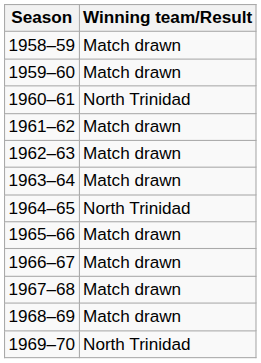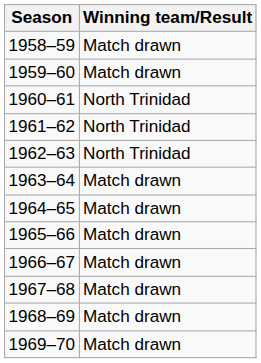1961–62 | Winning team/Result: Match drawn -> North Trinidad
1962–63 | Winning team/Result: Match drawn -> North Trinidad
1964–65 | Winning team/Result: North Trinidad -> Match drawn
1969–70 | Winning team/Result: North Trinidad -> Match drawn
